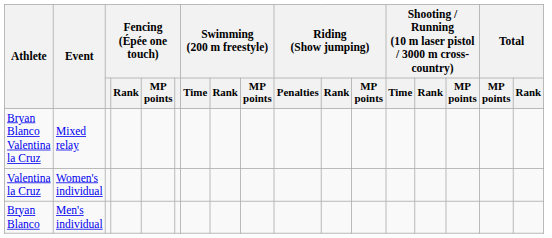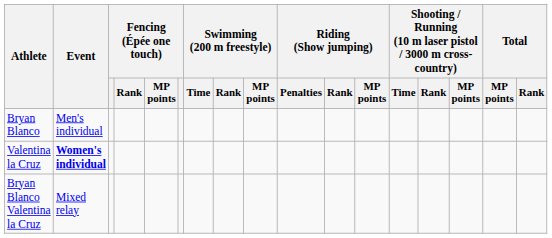rows swapped: Bryan Blanco <-> Bryan Blanco Valentina la Cruz
Valentina la Cruz | Event: normal -> bold
